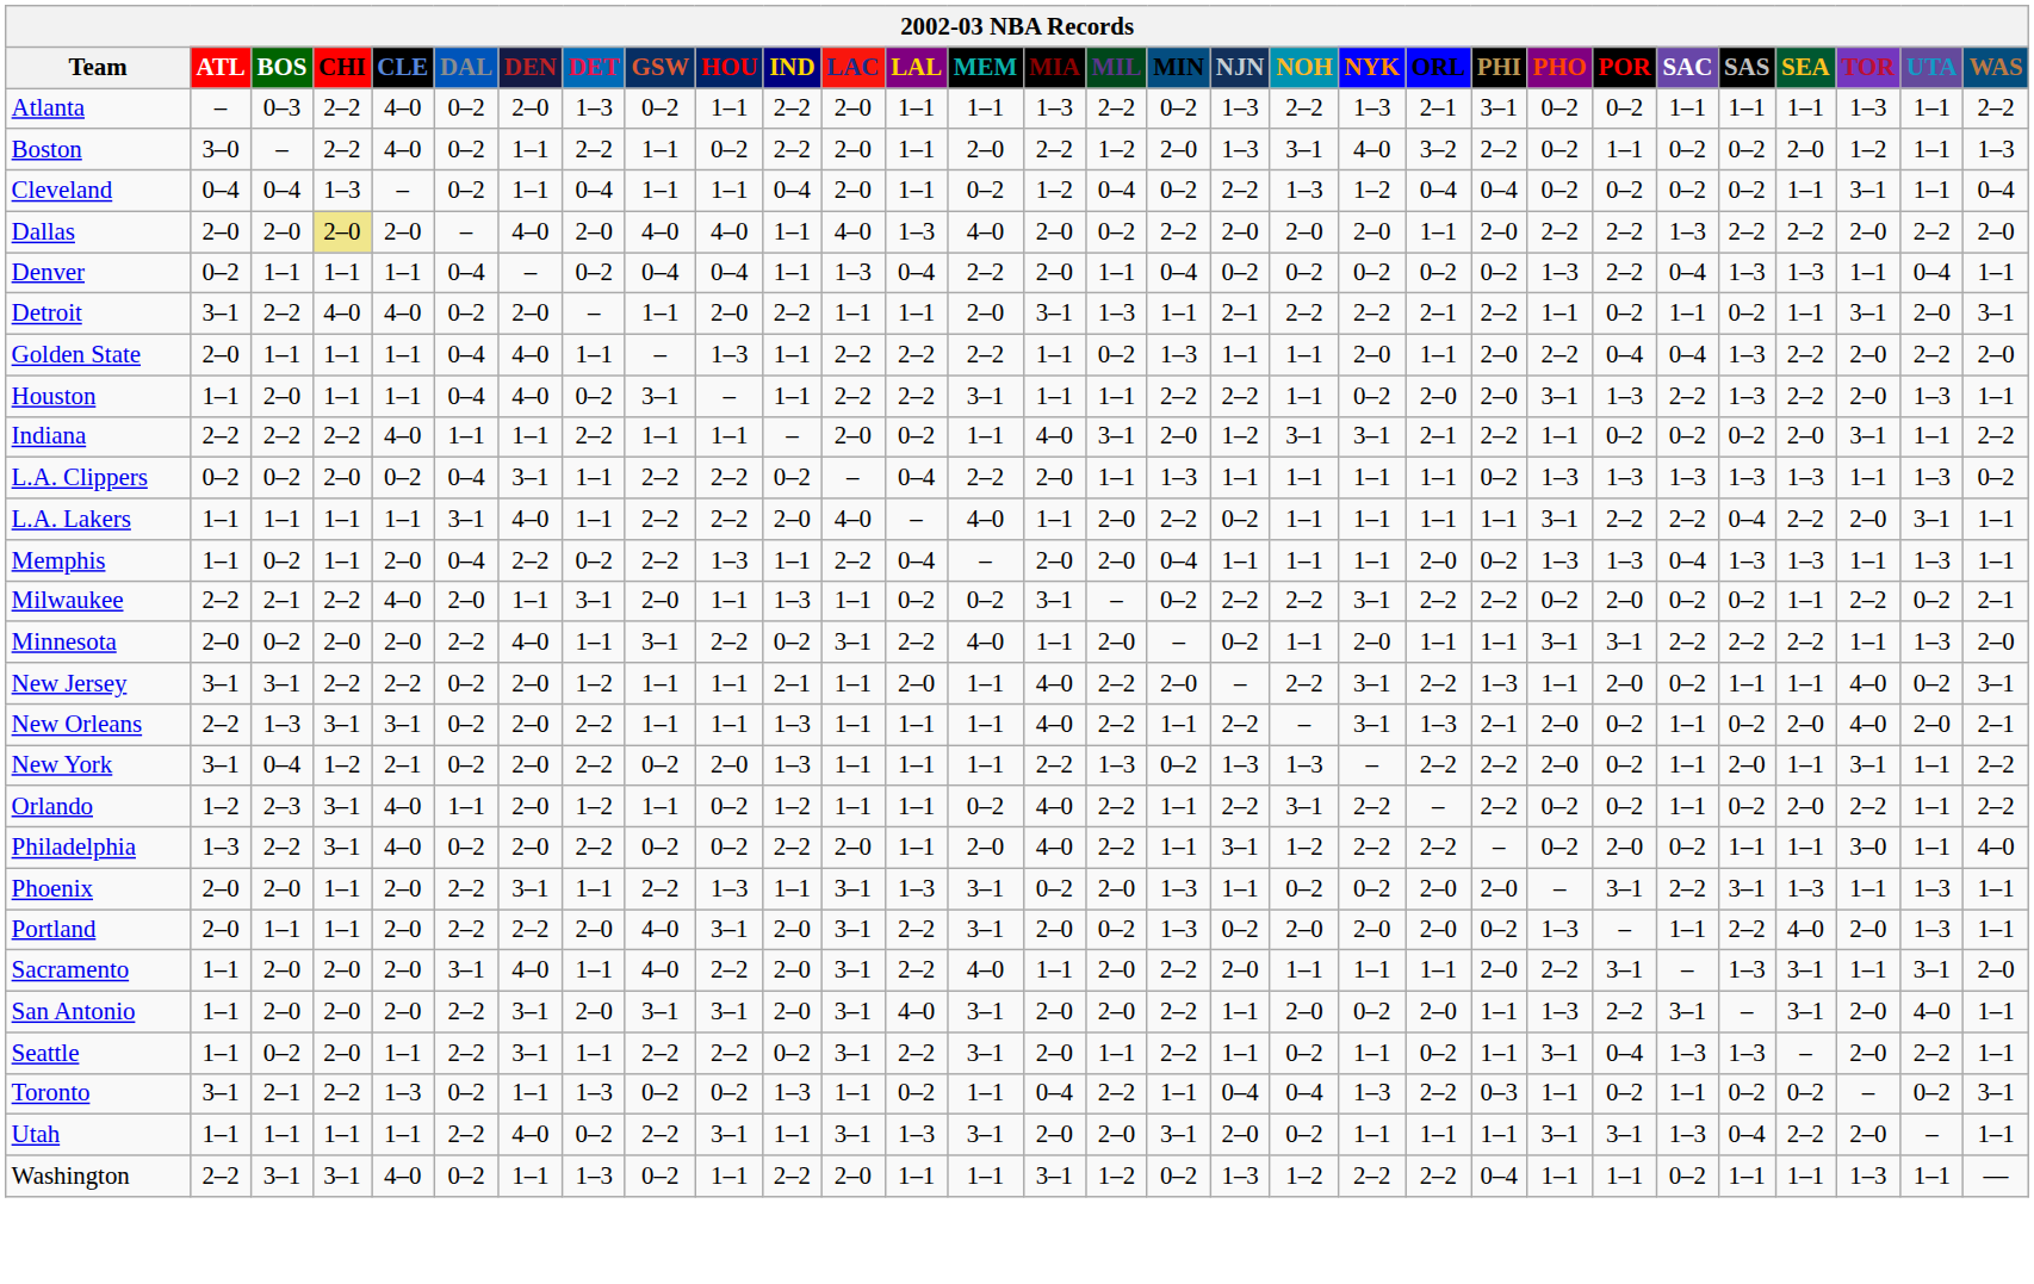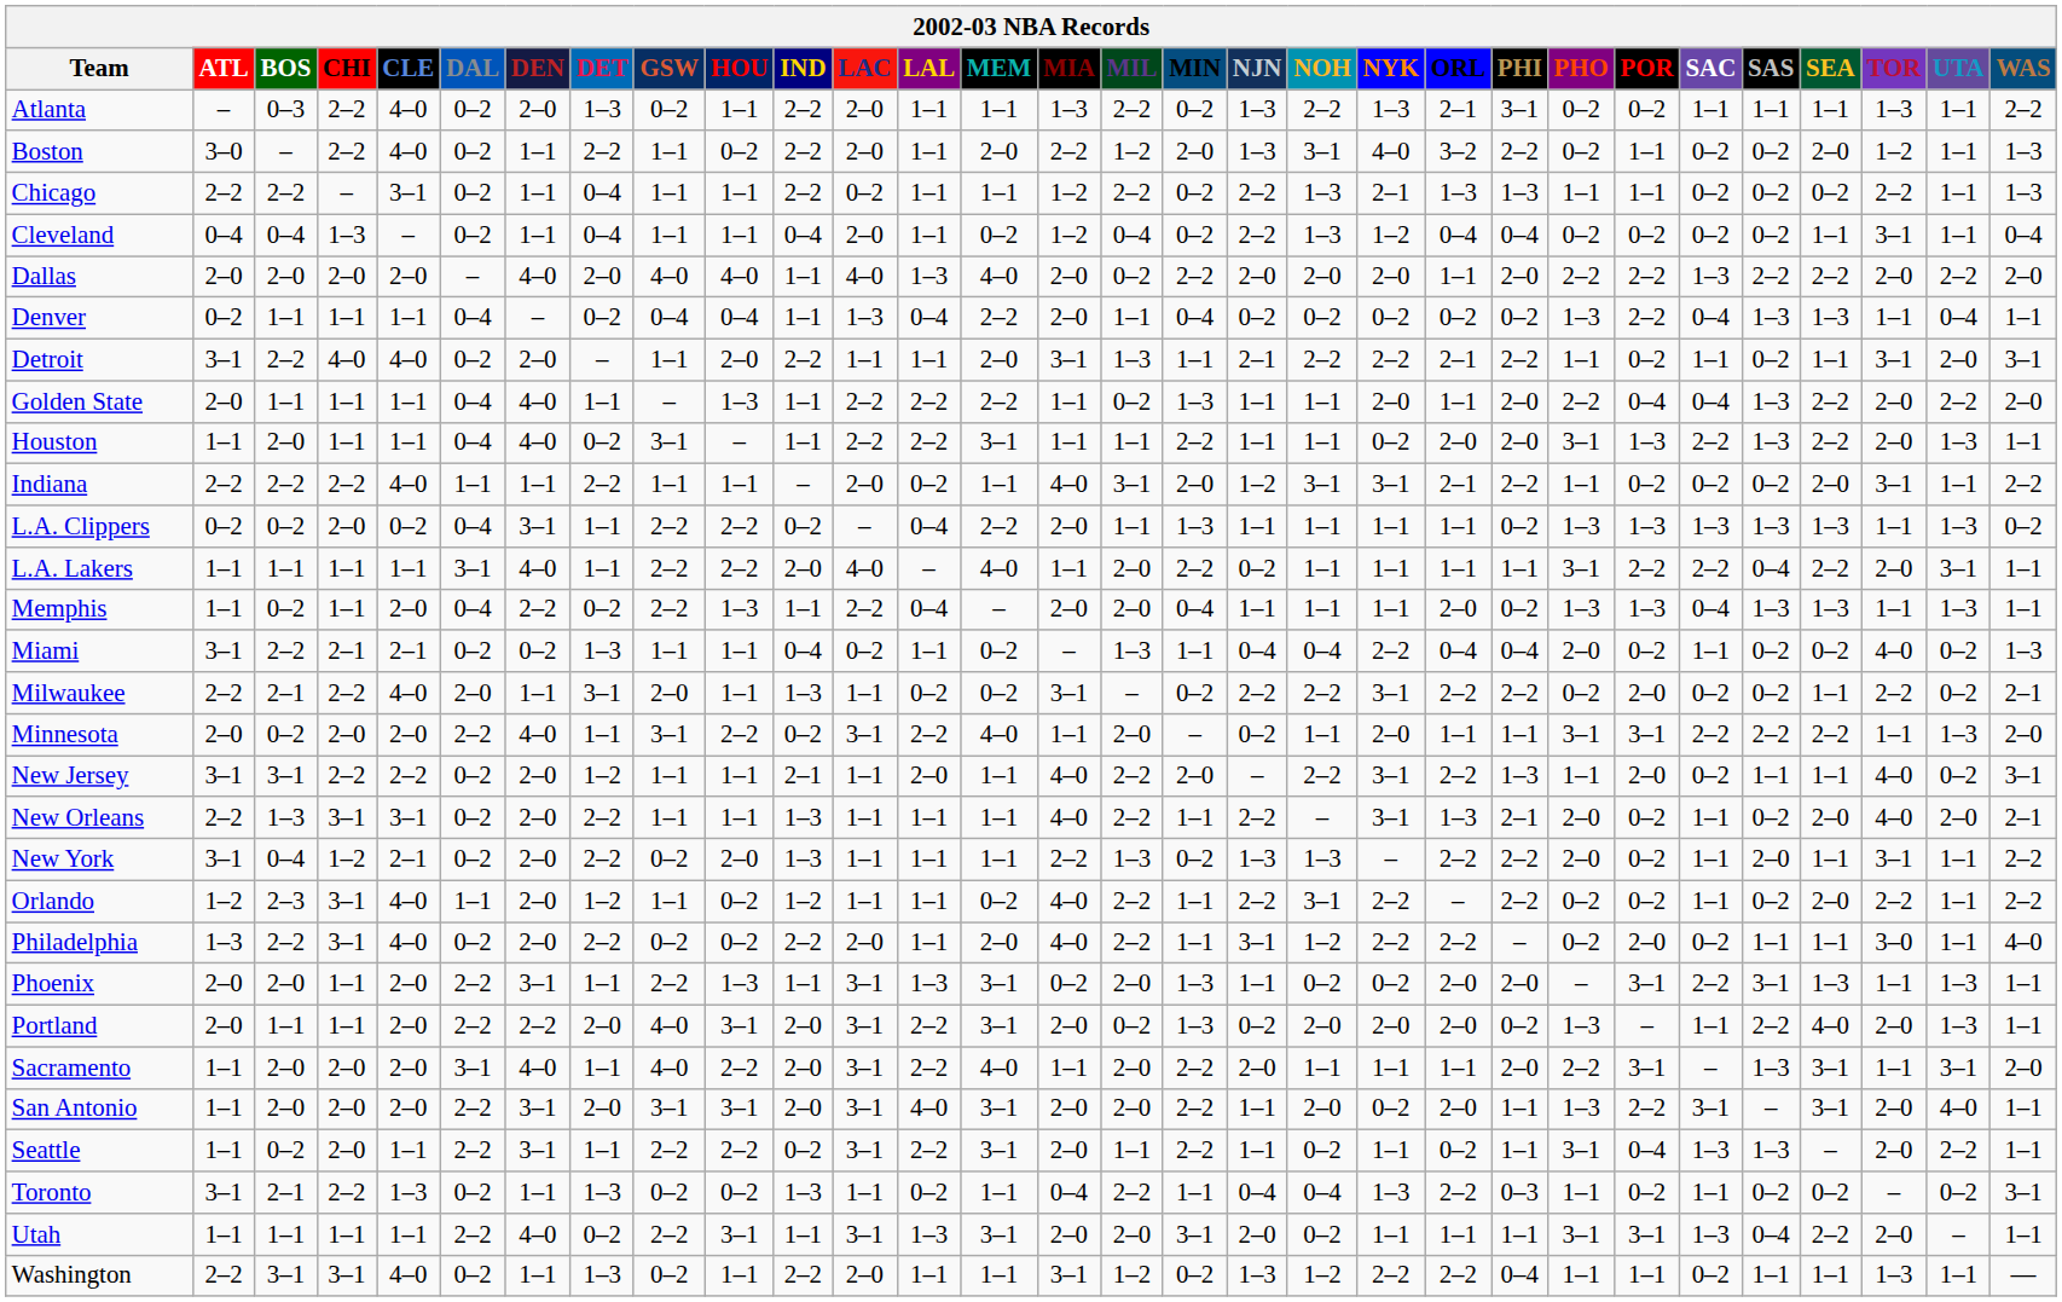+ row: Chicago | 2–2 | 2–2 | – | 3–1 | 0–2 | 1–1 | 0–4 | 1–1 | 1–1 | 2–2 | 0–2 | 1–1 | 1–1 | 1–2 | 2–2 | 0–2 | 2–2 | 1–3 | 2–1 | 1–3 | 1–3 | 1–1 | 1–1 | 0–2 | 0–2 | 0–2 | 2–2 | 1–1 | 1–3
Dallas | CHI: khaki background -> no background
Houston | NJN: 2–2 -> 1–1
+ row: Miami | 3–1 | 2–2 | 2–1 | 2–1 | 0–2 | 0–2 | 1–3 | 1–1 | 1–1 | 0–4 | 0–2 | 1–1 | 0–2 | – | 1–3 | 1–1 | 0–4 | 0–4 | 2–2 | 0–4 | 0–4 | 2–0 | 0–2 | 1–1 | 0–2 | 0–2 | 4–0 | 0–2 | 1–3
